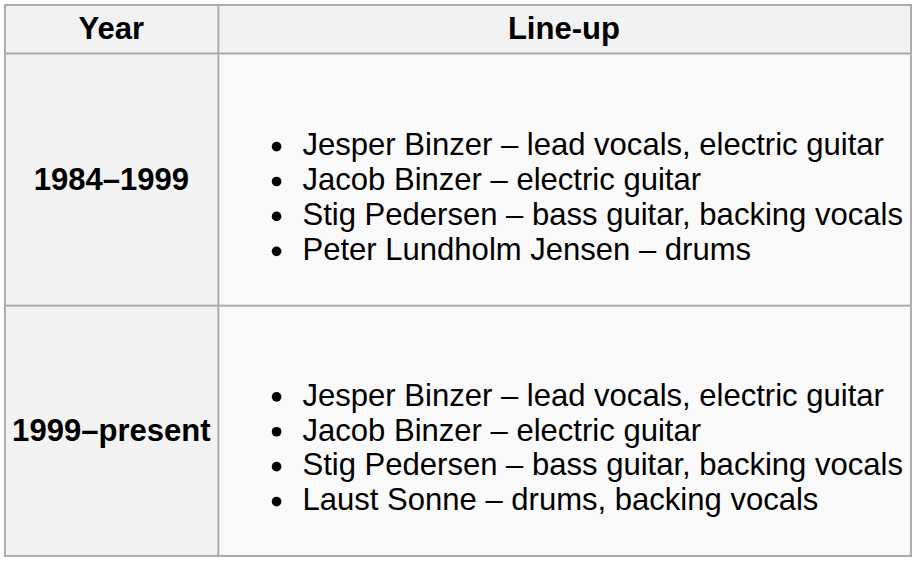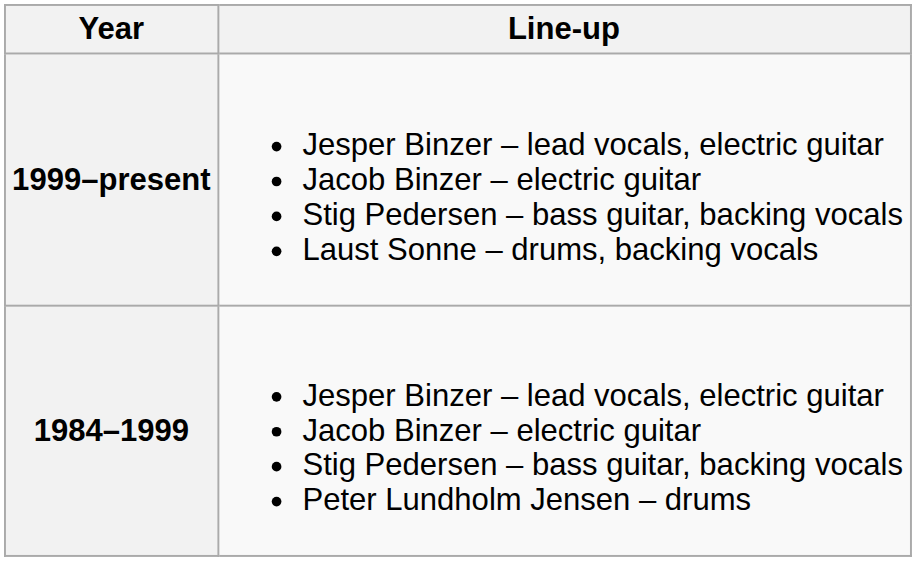rows swapped: 1984–1999 <-> 1999–present
